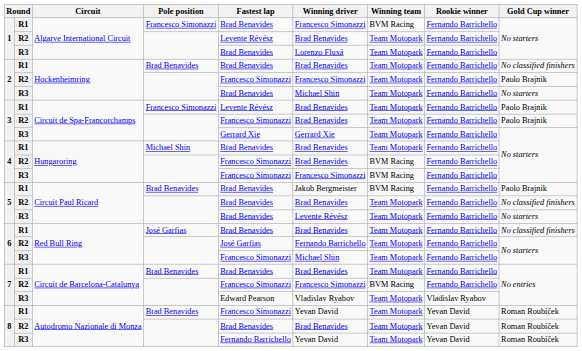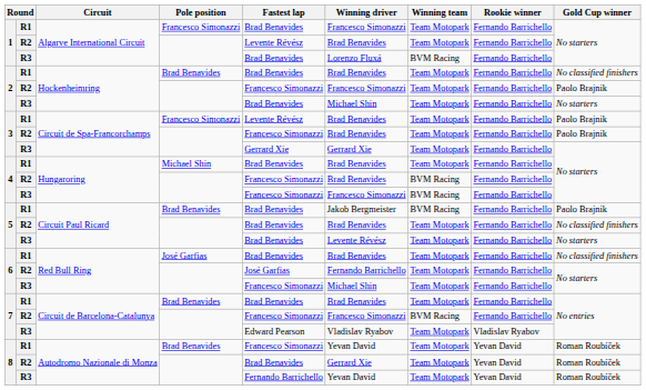1 / R1 | Winning team: BVM Racing -> Team Motopark
1 / R3 | Winning team: Team Motopark -> BVM Racing
8 / R2 | Winning driver: Brad Benavides -> Gerrard Xie
